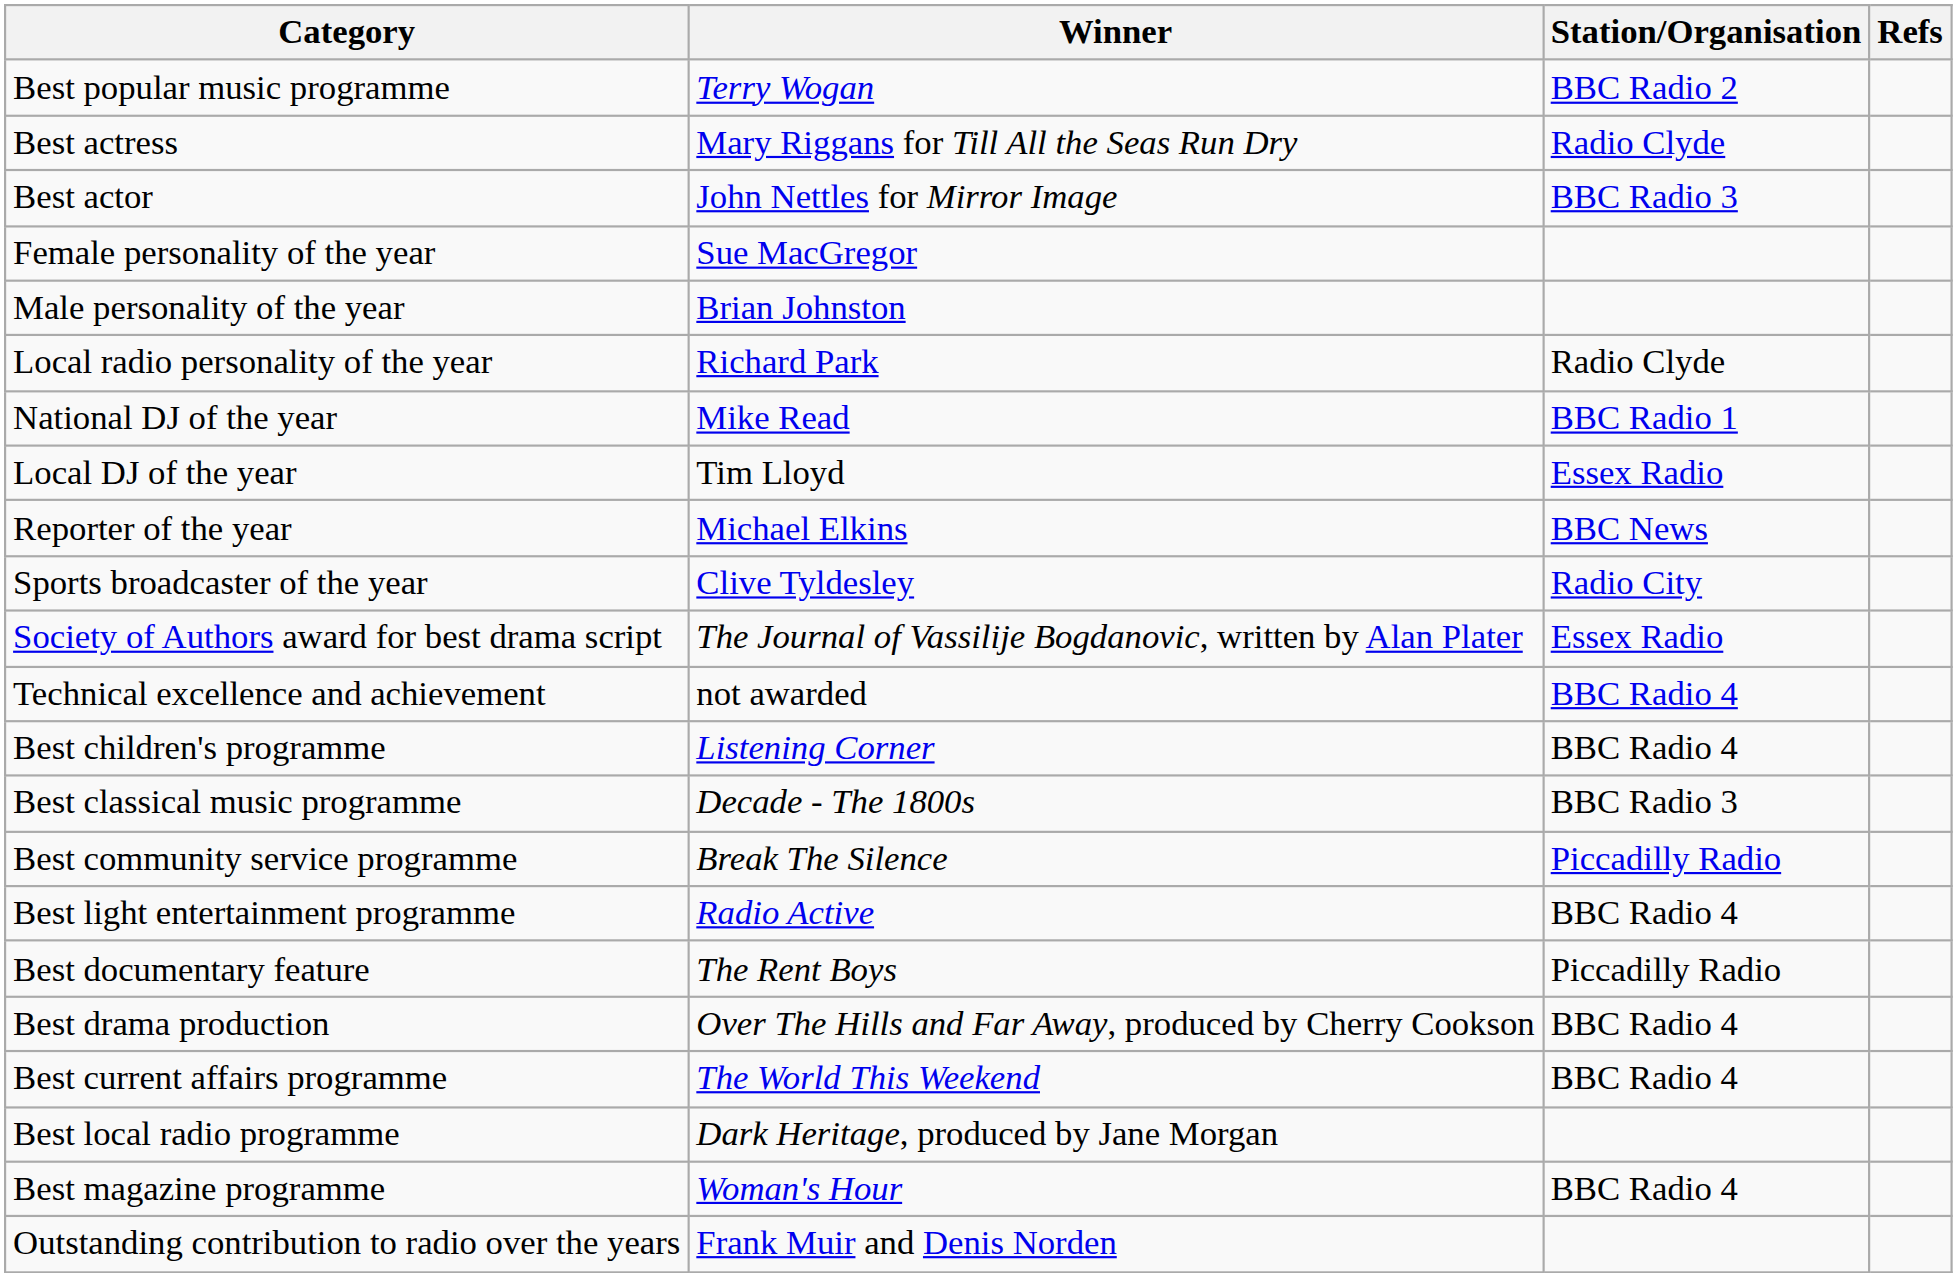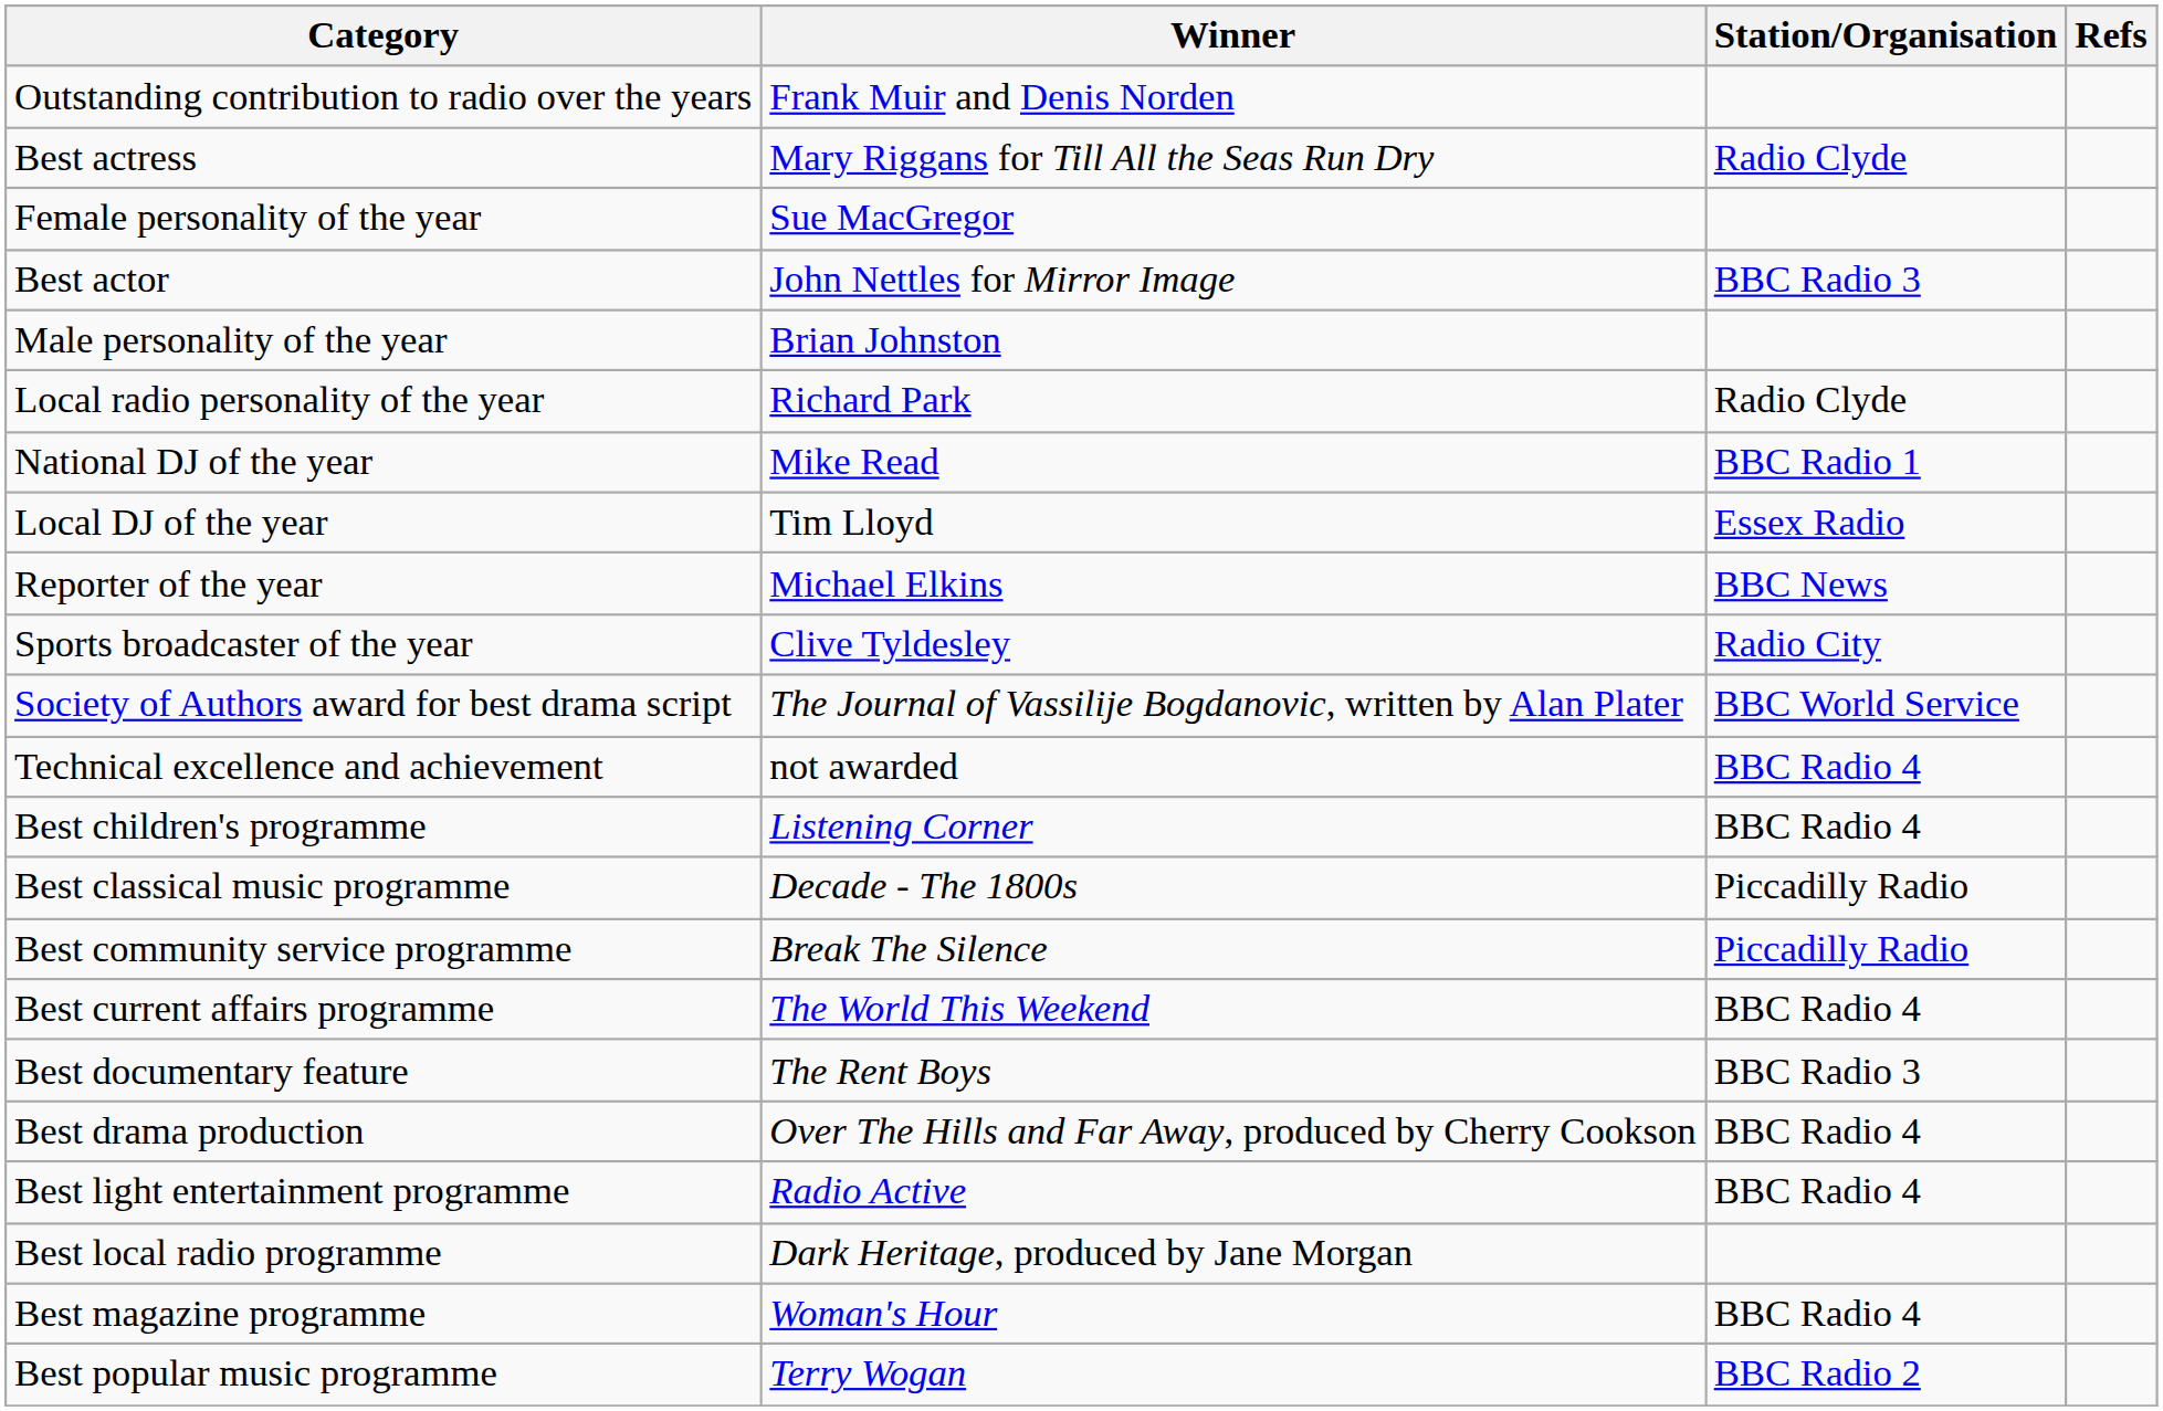rows swapped: Outstanding contribution to radio over the years <-> Best popular music programme
rows swapped: Best actor <-> Female personality of the year
Society of Authors award for best drama script | Station/Organisation: Essex Radio -> BBC World Service
Best classical music programme | Station/Organisation: BBC Radio 3 -> Piccadilly Radio
rows swapped: Best current affairs programme <-> Best light entertainment programme
Best documentary feature | Station/Organisation: Piccadilly Radio -> BBC Radio 3
